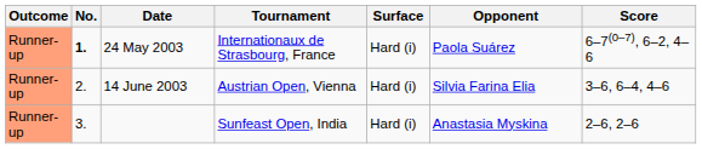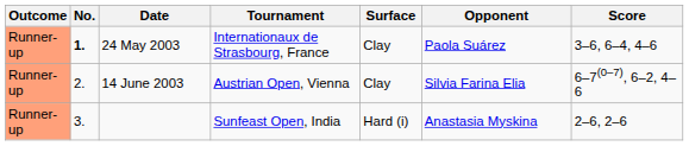24 May 2003 | Surface: Hard (i) -> Clay
24 May 2003 | Score: 6–7(0–7), 6–2, 4–6 -> 3–6, 6–4, 4–6
14 June 2003 | Surface: Hard (i) -> Clay
14 June 2003 | Score: 3–6, 6–4, 4–6 -> 6–7(0–7), 6–2, 4–6
